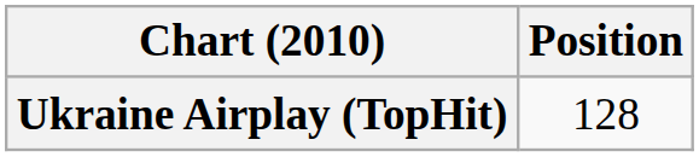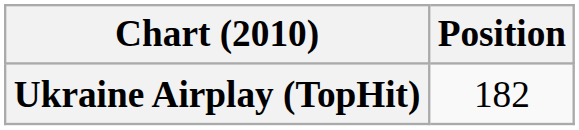Ukraine Airplay (TopHit) | Position: 128 -> 182
